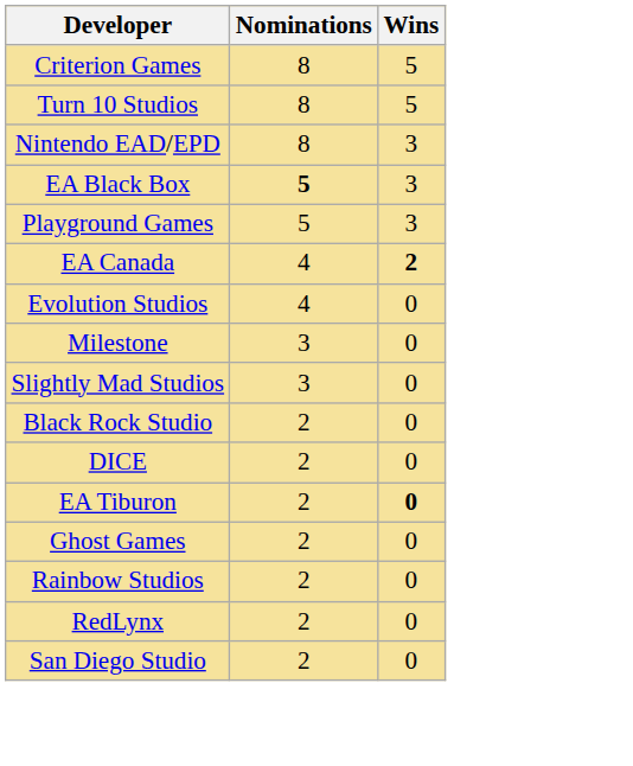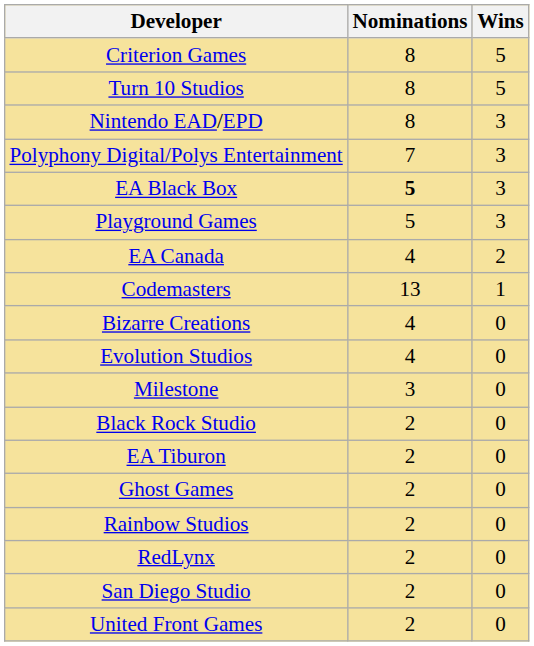+ row: Polyphony Digital/Polys Entertainment | 7 | 3
EA Canada | Wins: bold -> normal
+ row: Codemasters | 13 | 1
+ row: Bizarre Creations | 4 | 0
- row: Slightly Mad Studios | 3 | 0
- row: DICE | 2 | 0
EA Tiburon | Wins: bold -> normal
+ row: United Front Games | 2 | 0
